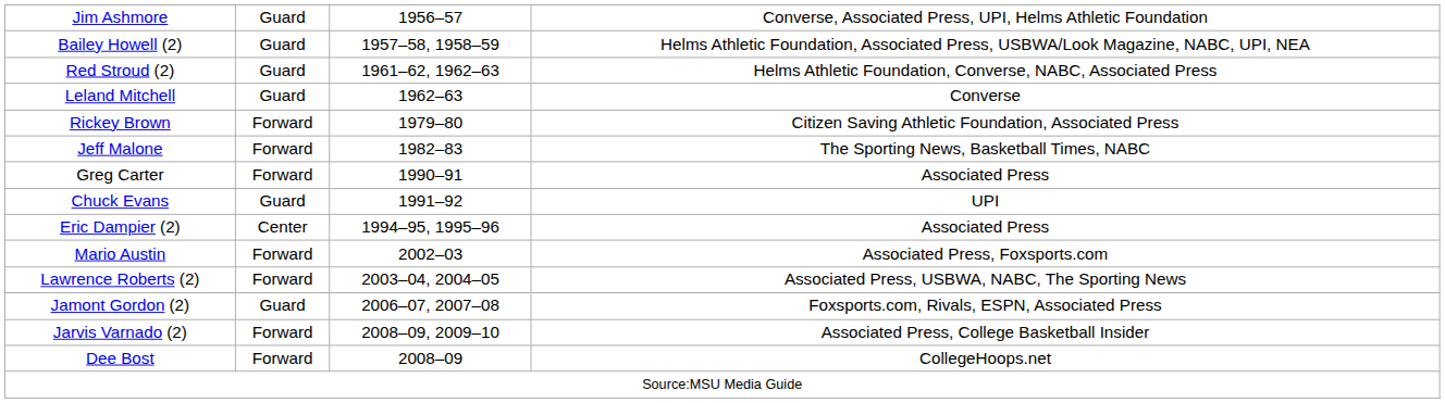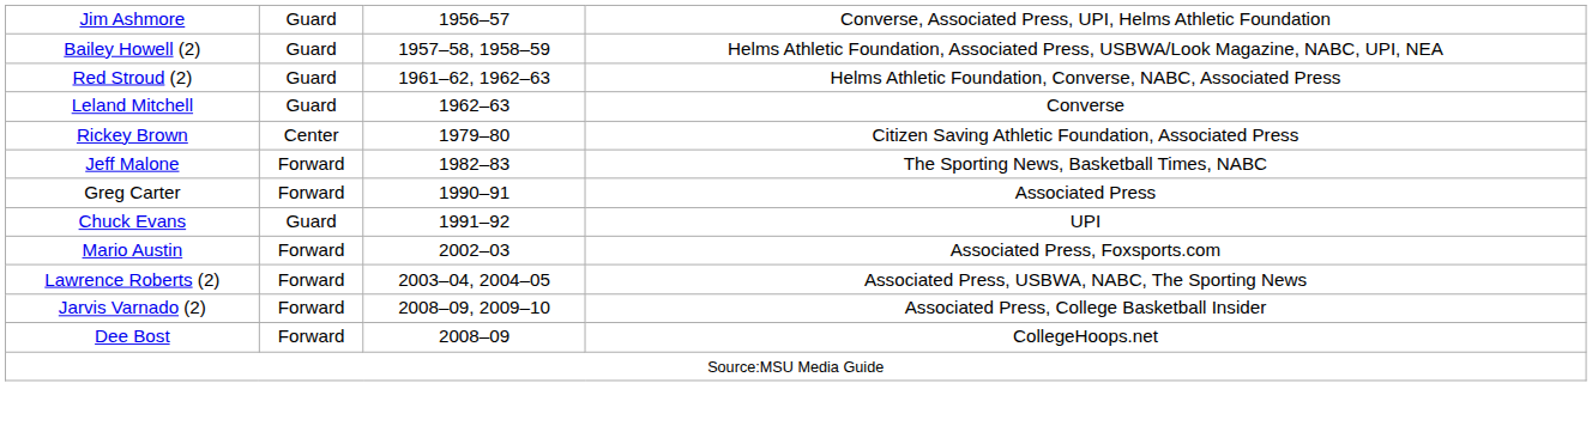Rickey Brown | column 2: Forward -> Center
- row: Eric Dampier (2) | Center | 1994–95, 1995–96 | Associated Press
- row: Jamont Gordon (2) | Guard | 2006–07, 2007–08 | Foxsports.com, Rivals, ESPN, Associated Press
